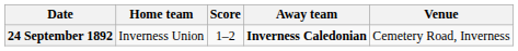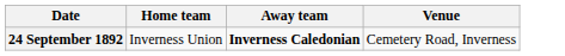- column: Score | 1–2
